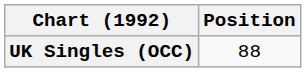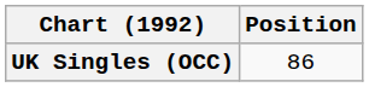UK Singles (OCC) | Position: 88 -> 86
